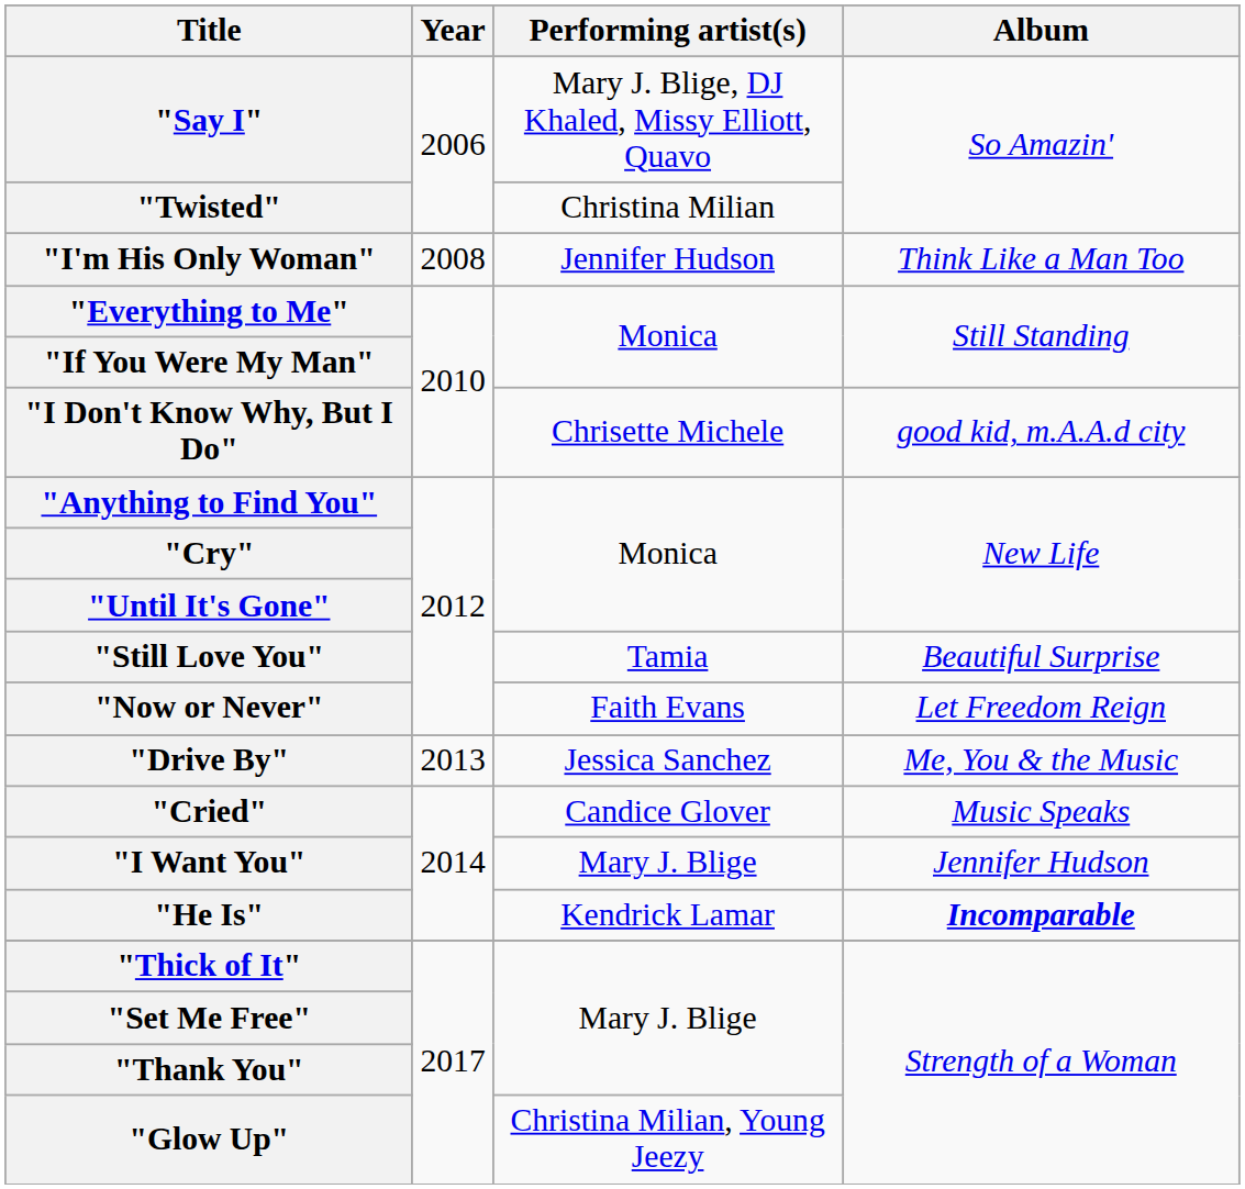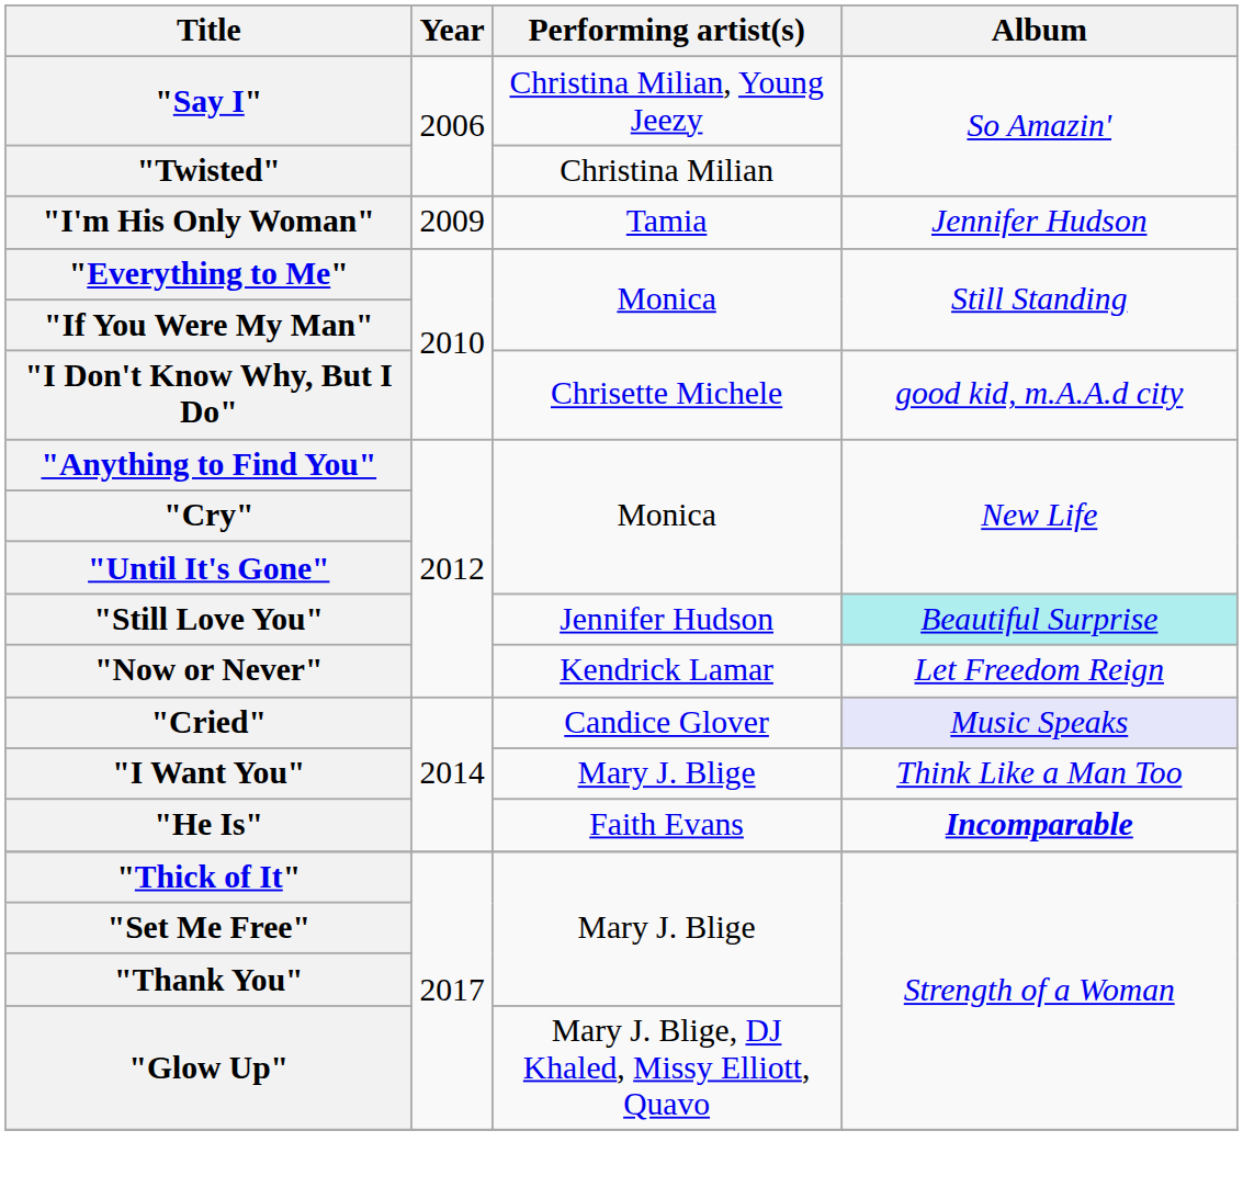"Say I" | Performing artist(s): Mary J. Blige, DJ Khaled, Missy Elliott, Quavo -> Christina Milian, Young Jeezy
"I'm His Only Woman" | Year: 2008 -> 2009
"I'm His Only Woman" | Performing artist(s): Jennifer Hudson -> Tamia
"I'm His Only Woman" | Album: Think Like a Man Too -> Jennifer Hudson
"Still Love You" | Performing artist(s): Tamia -> Jennifer Hudson
"Still Love You" | Album: no background -> paleturquoise background
"Now or Never" | Performing artist(s): Faith Evans -> Kendrick Lamar
- row: "Drive By" | 2013 | Jessica Sanchez | Me, You & the Music
"Cried" | Album: no background -> lavender background
"I Want You" | Album: Jennifer Hudson -> Think Like a Man Too
"He Is" | Performing artist(s): Kendrick Lamar -> Faith Evans
"Glow Up" | Performing artist(s): Christina Milian, Young Jeezy -> Mary J. Blige, DJ Khaled, Missy Elliott, Quavo
